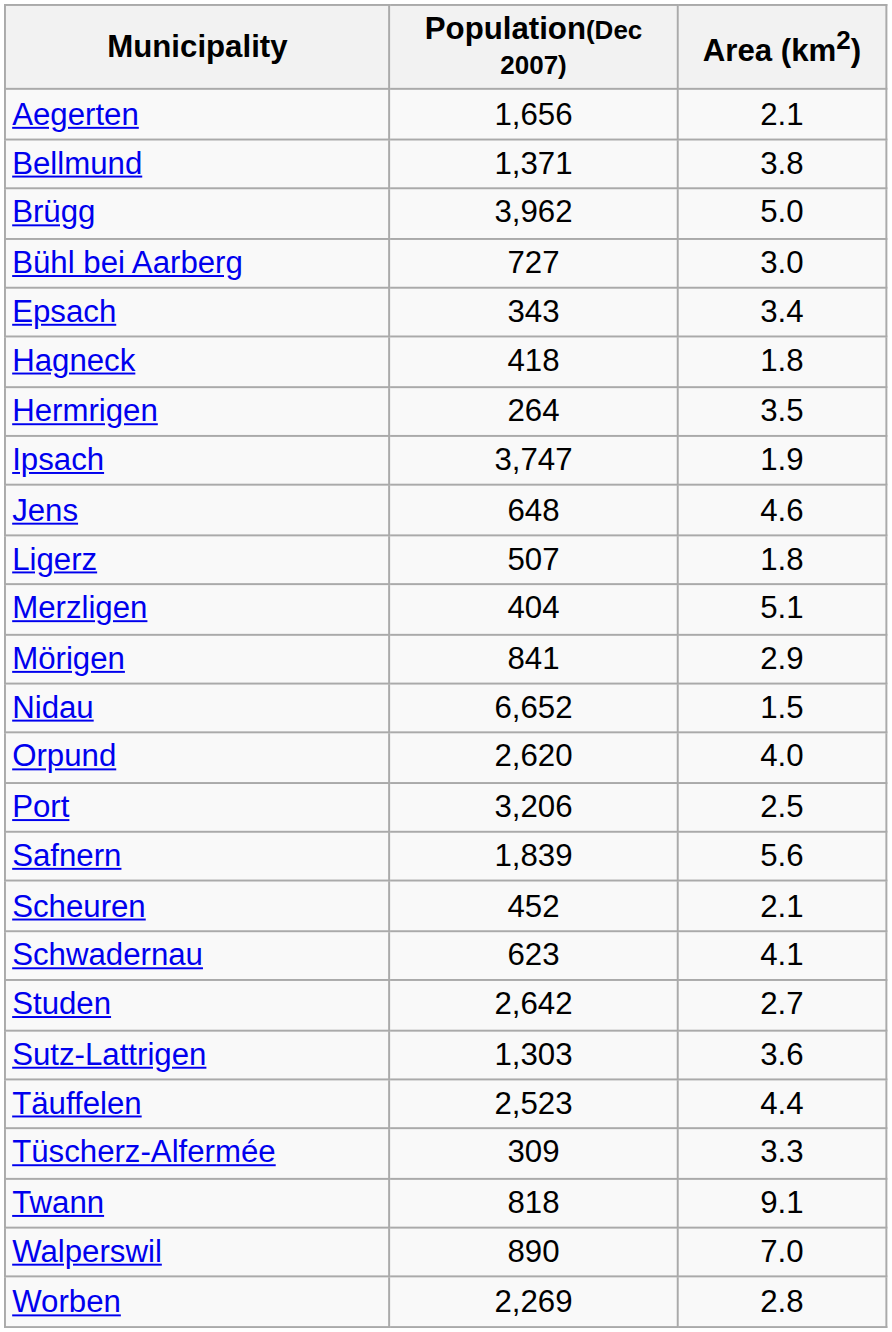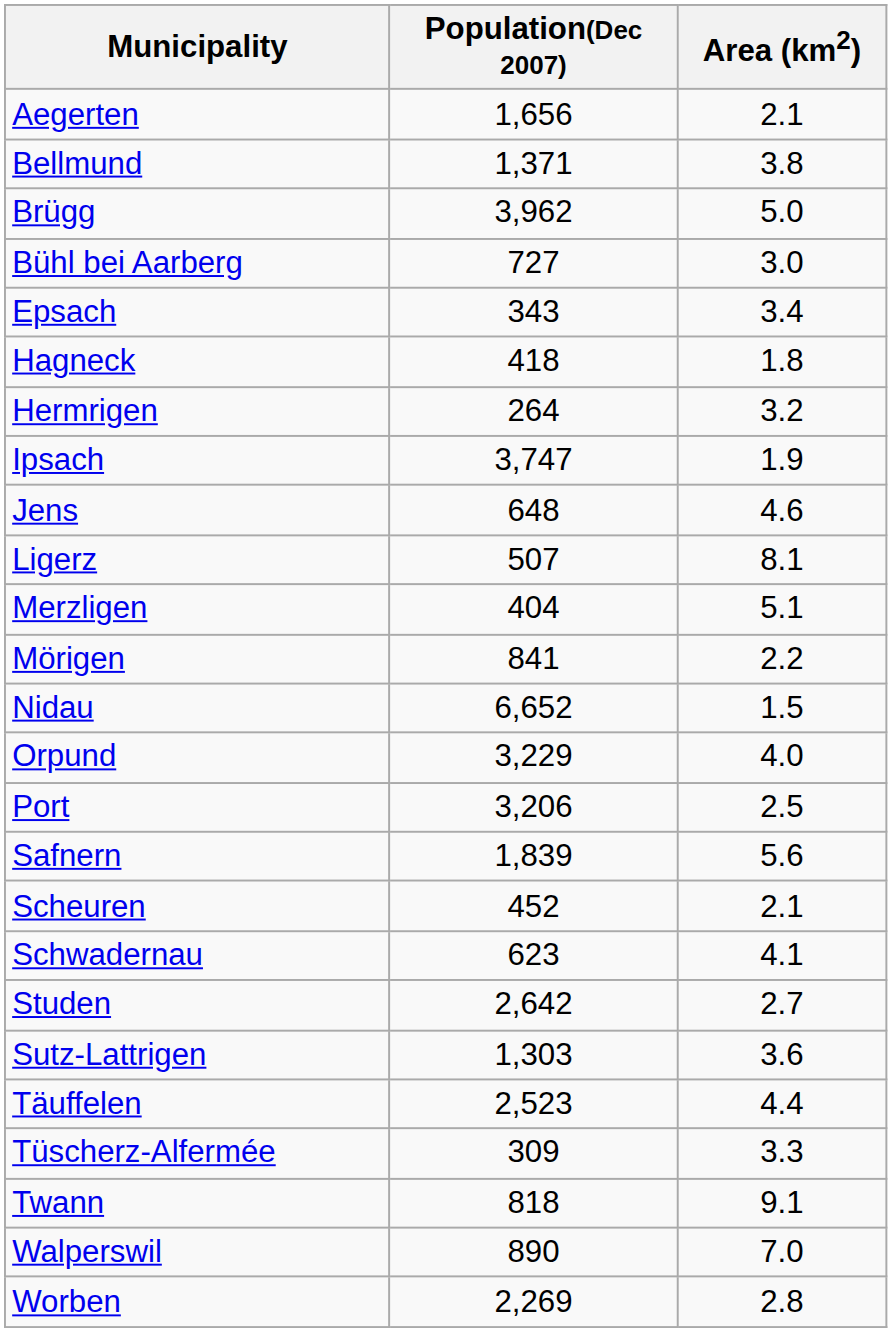Hermrigen | Area (km2): 3.5 -> 3.2
Ligerz | Area (km2): 1.8 -> 8.1
Mörigen | Area (km2): 2.9 -> 2.2
Orpund | Population(Dec 2007): 2,620 -> 3,229
